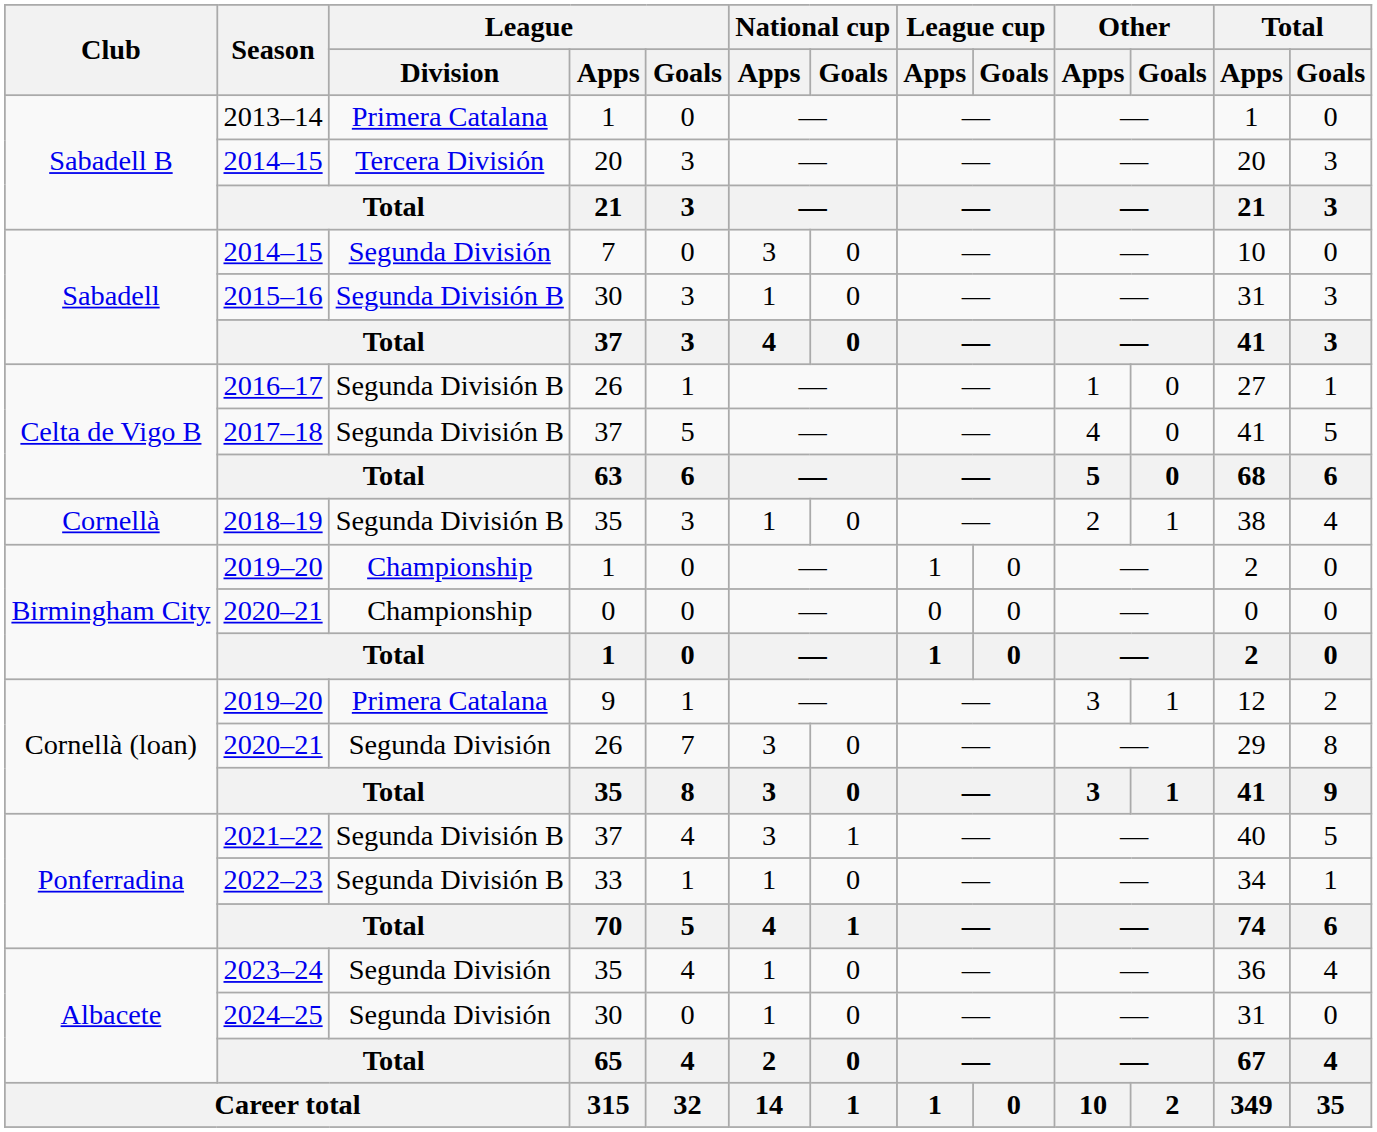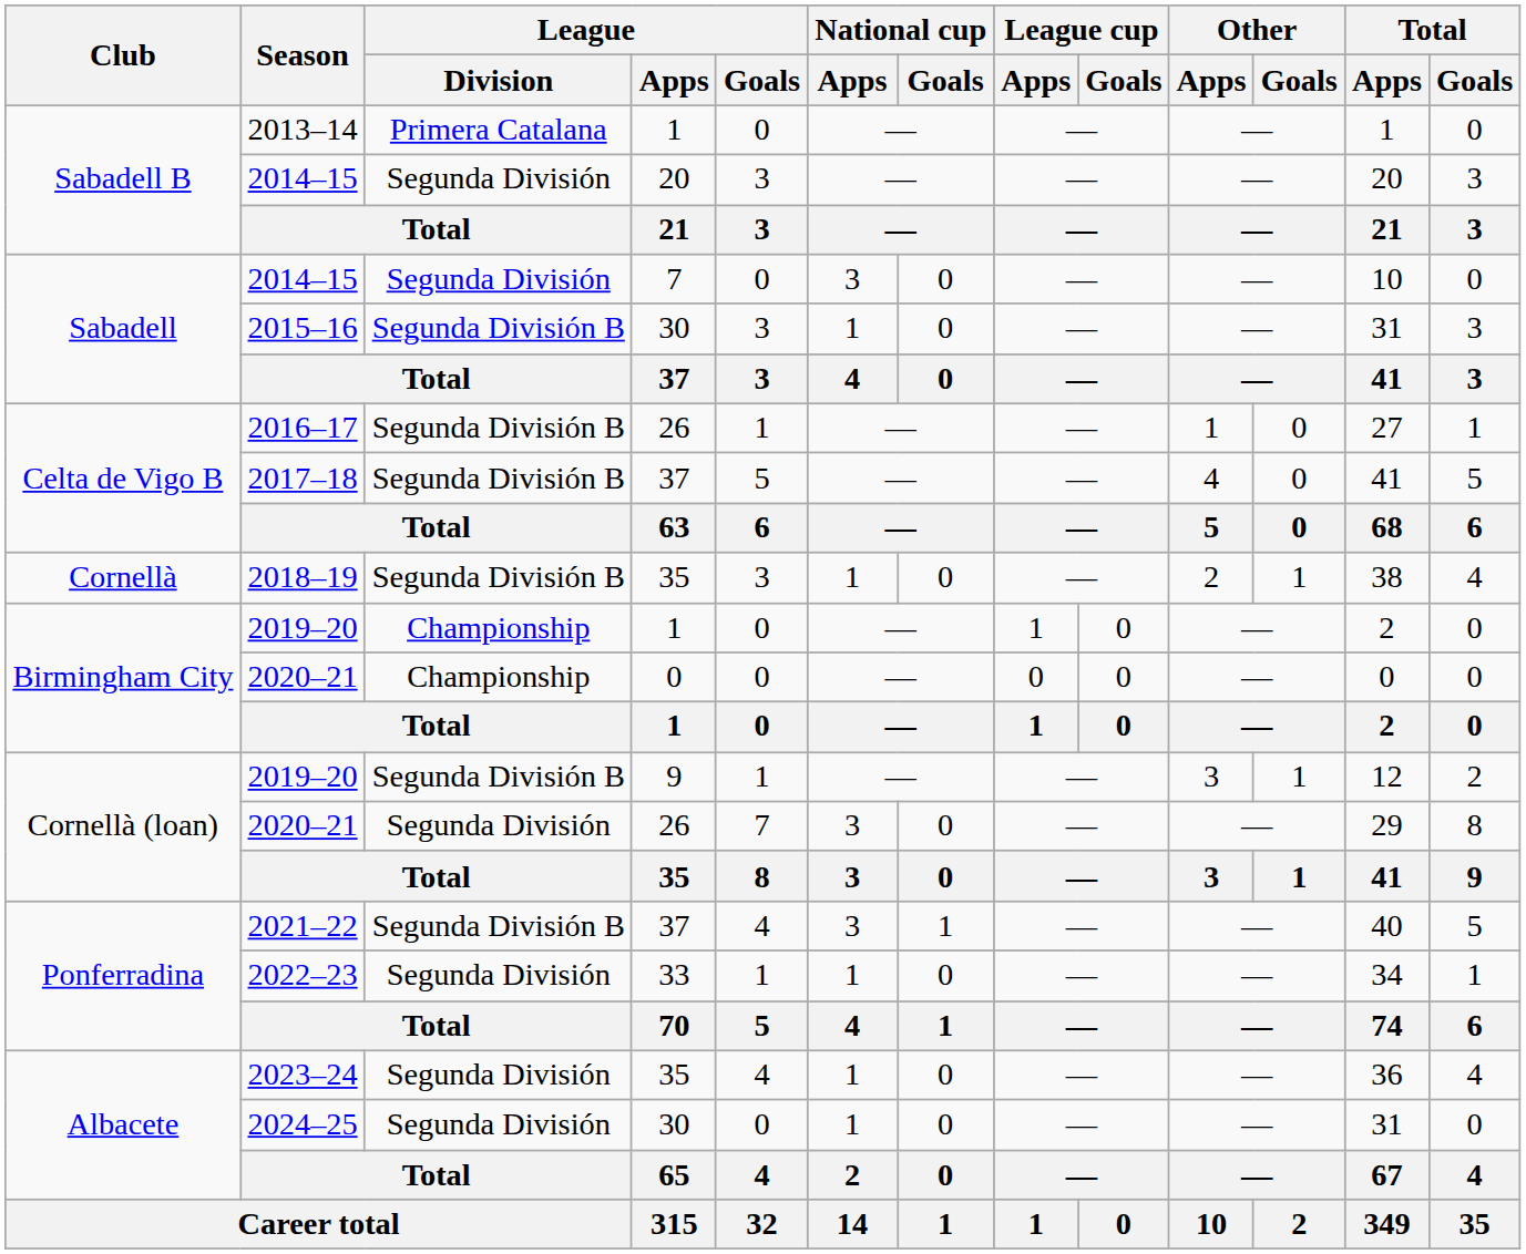2014–15 / 20 | League / Division: Tercera División -> Segunda División
2019–20 / 9 | League / Division: Primera Catalana -> Segunda División B
2022–23 | League / Division: Segunda División B -> Segunda División
